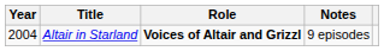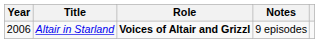Altair in Starland | Year: 2004 -> 2006
